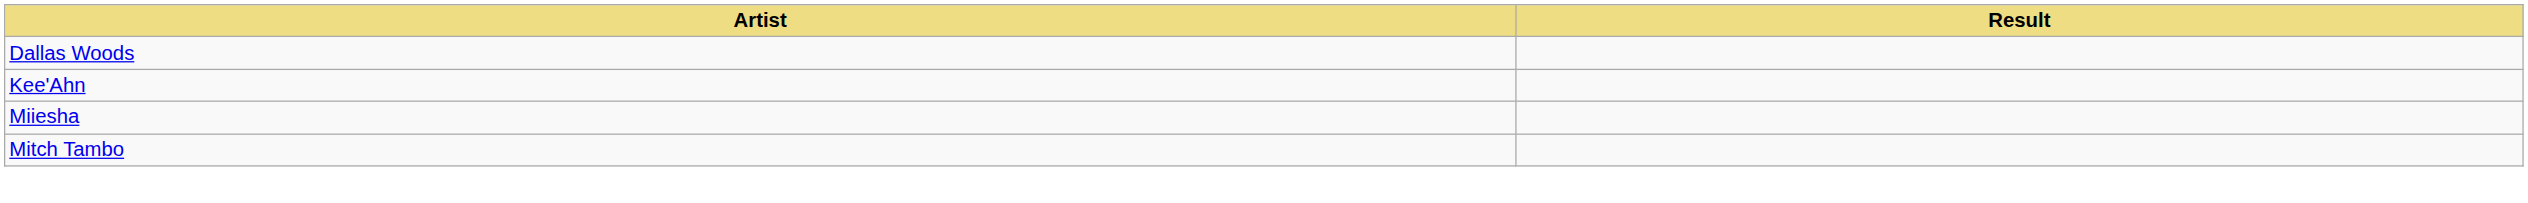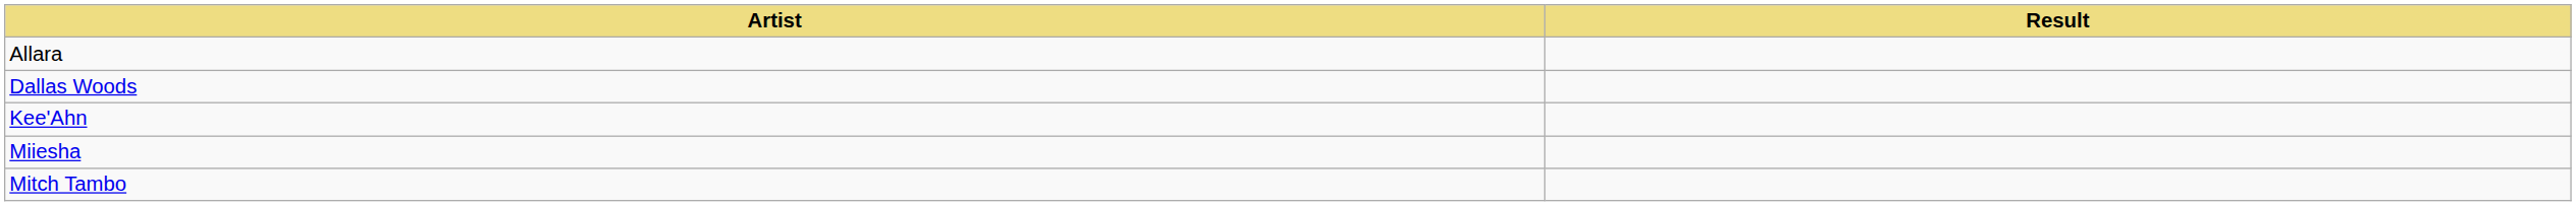+ row: Allara
